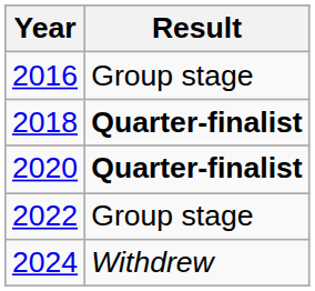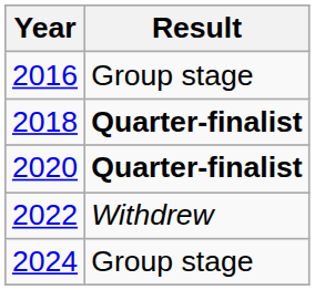2022 | Result: Group stage -> Withdrew
2024 | Result: Withdrew -> Group stage
